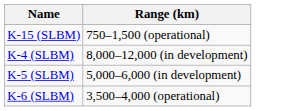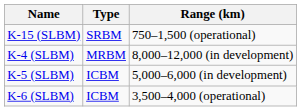+ column: Type | SRBM | MRBM | ICBM | ICBM
